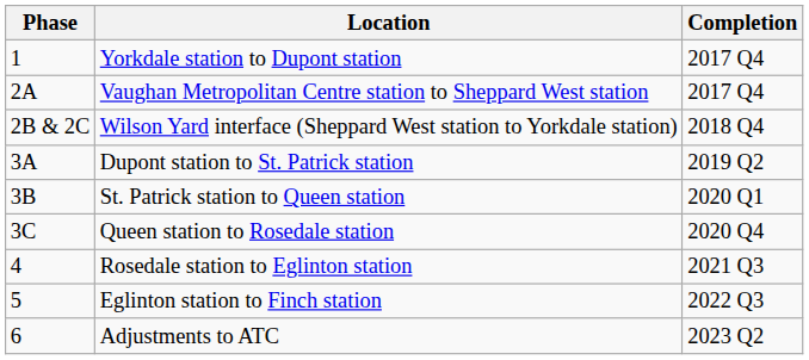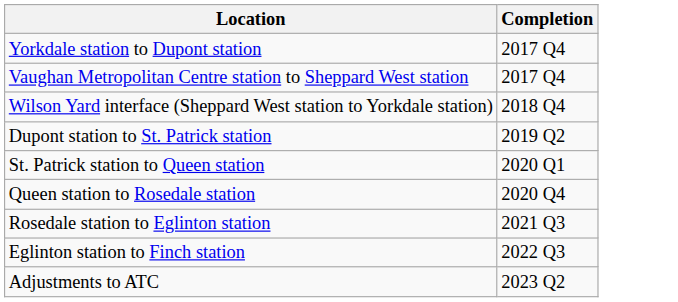- column: Phase | 1 | 2A | 2B & 2C | 3A | 3B | 3C | 4 | 5 | 6
